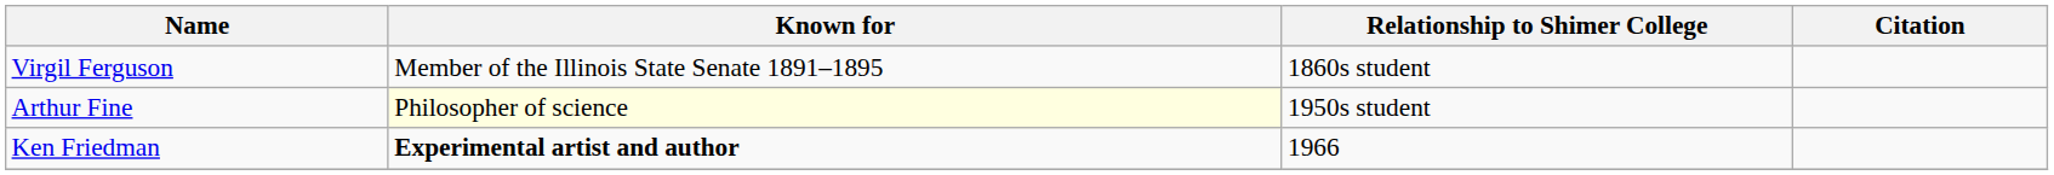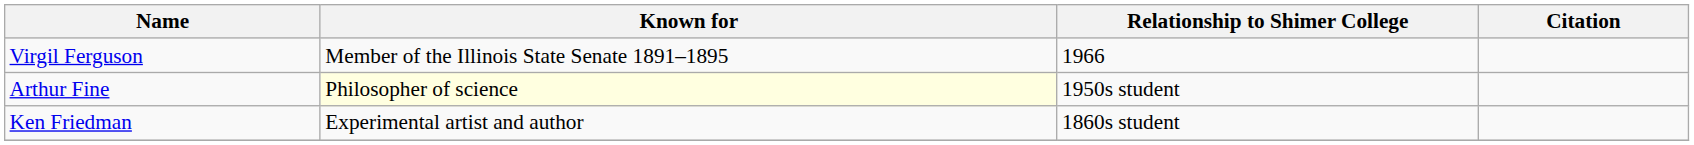Virgil Ferguson | Relationship to Shimer College: 1860s student -> 1966
Ken Friedman | Known for: bold -> normal
Ken Friedman | Relationship to Shimer College: 1966 -> 1860s student
